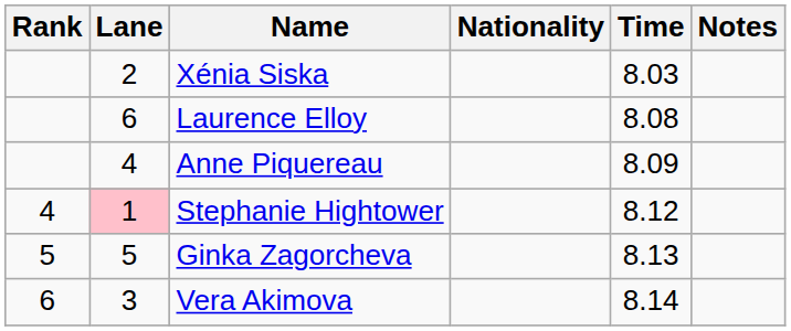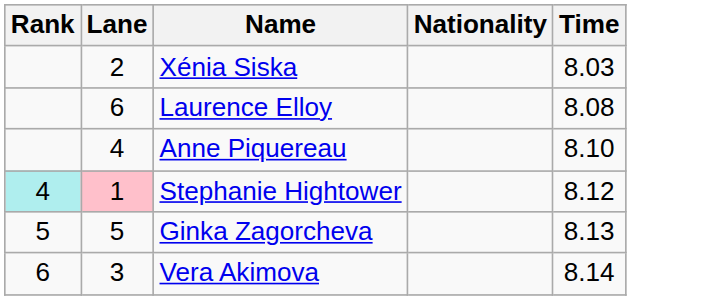- column: Notes
Anne Piquereau | Time: 8.09 -> 8.10
Stephanie Hightower | Rank: no background -> paleturquoise background
